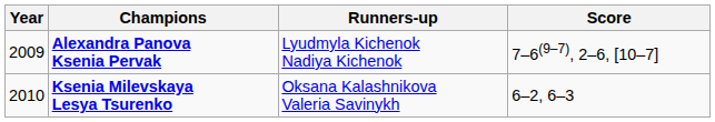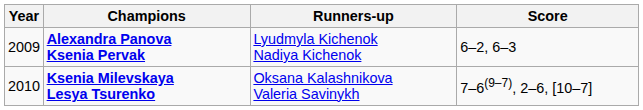Alexandra Panova Ksenia Pervak | Score: 7–6(9–7), 2–6, [10–7] -> 6–2, 6–3
Ksenia Milevskaya Lesya Tsurenko | Score: 6–2, 6–3 -> 7–6(9–7), 2–6, [10–7]
